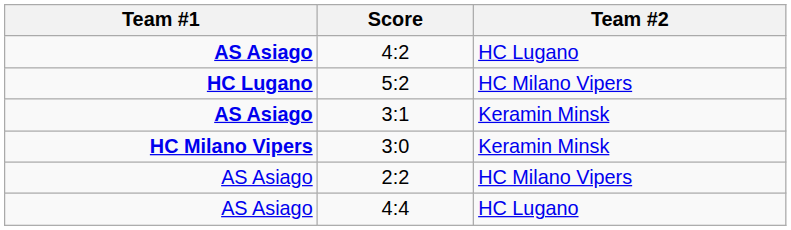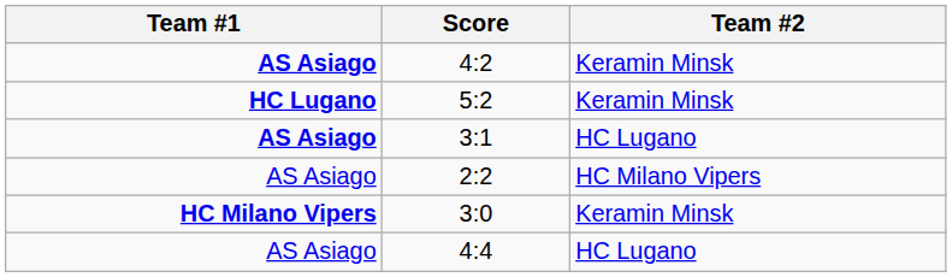4:2 | Team #2: HC Lugano -> Keramin Minsk
5:2 | Team #2: HC Milano Vipers -> Keramin Minsk
3:1 | Team #2: Keramin Minsk -> HC Lugano
rows swapped: 2:2 <-> 3:0
